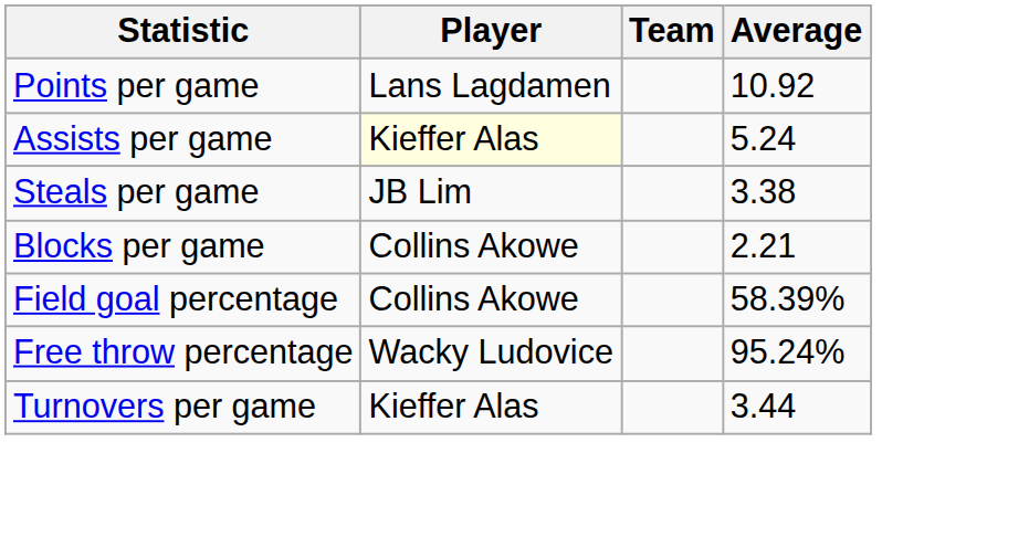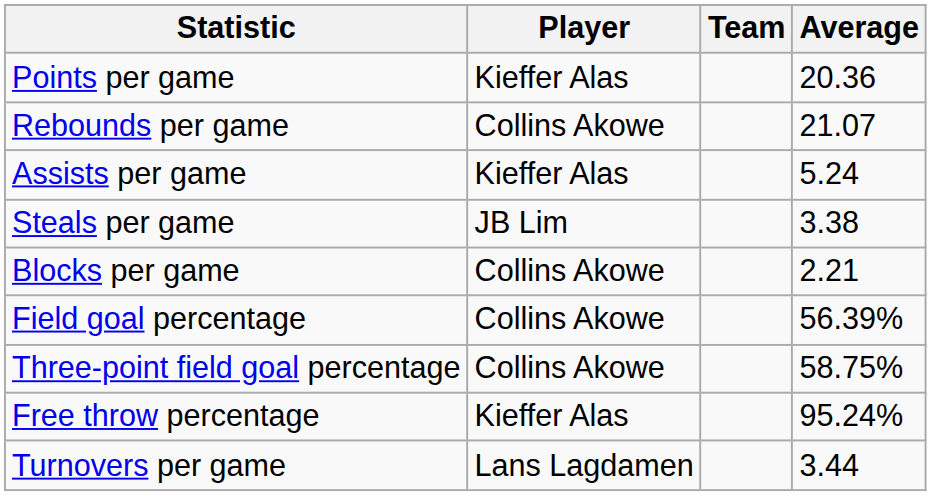Points per game | Player: Lans Lagdamen -> Kieffer Alas
Points per game | Average: 10.92 -> 20.36
+ row: Rebounds per game | Collins Akowe | 21.07
Assists per game | Player: lightyellow background -> no background
Field goal percentage | Average: 58.39% -> 56.39%
+ row: Three-point field goal percentage | Collins Akowe | 58.75%
Free throw percentage | Player: Wacky Ludovice -> Kieffer Alas
Turnovers per game | Player: Kieffer Alas -> Lans Lagdamen
